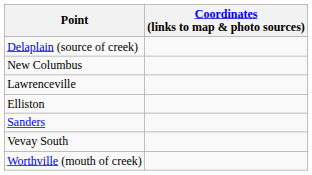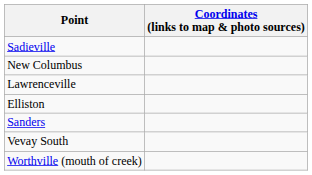- row: Delaplain (source of creek)
+ row: Sadieville
